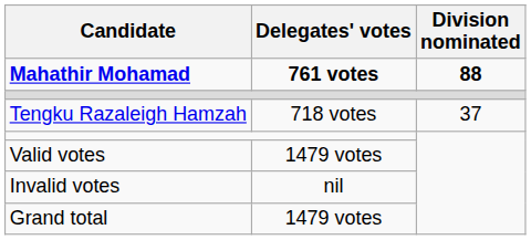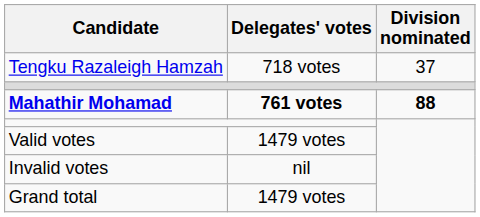rows swapped: Mahathir Mohamad <-> Tengku Razaleigh Hamzah
